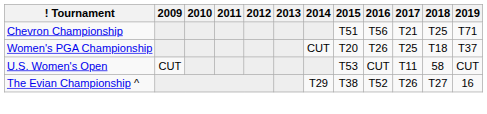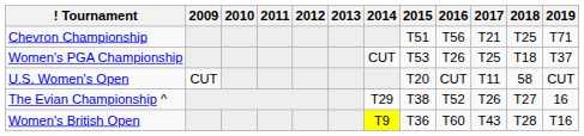Women's PGA Championship | 2015: T20 -> T53
U.S. Women's Open | 2015: T53 -> T20
+ row: Women's British Open | T9 | T36 | T60 | T43 | T28 | T16
